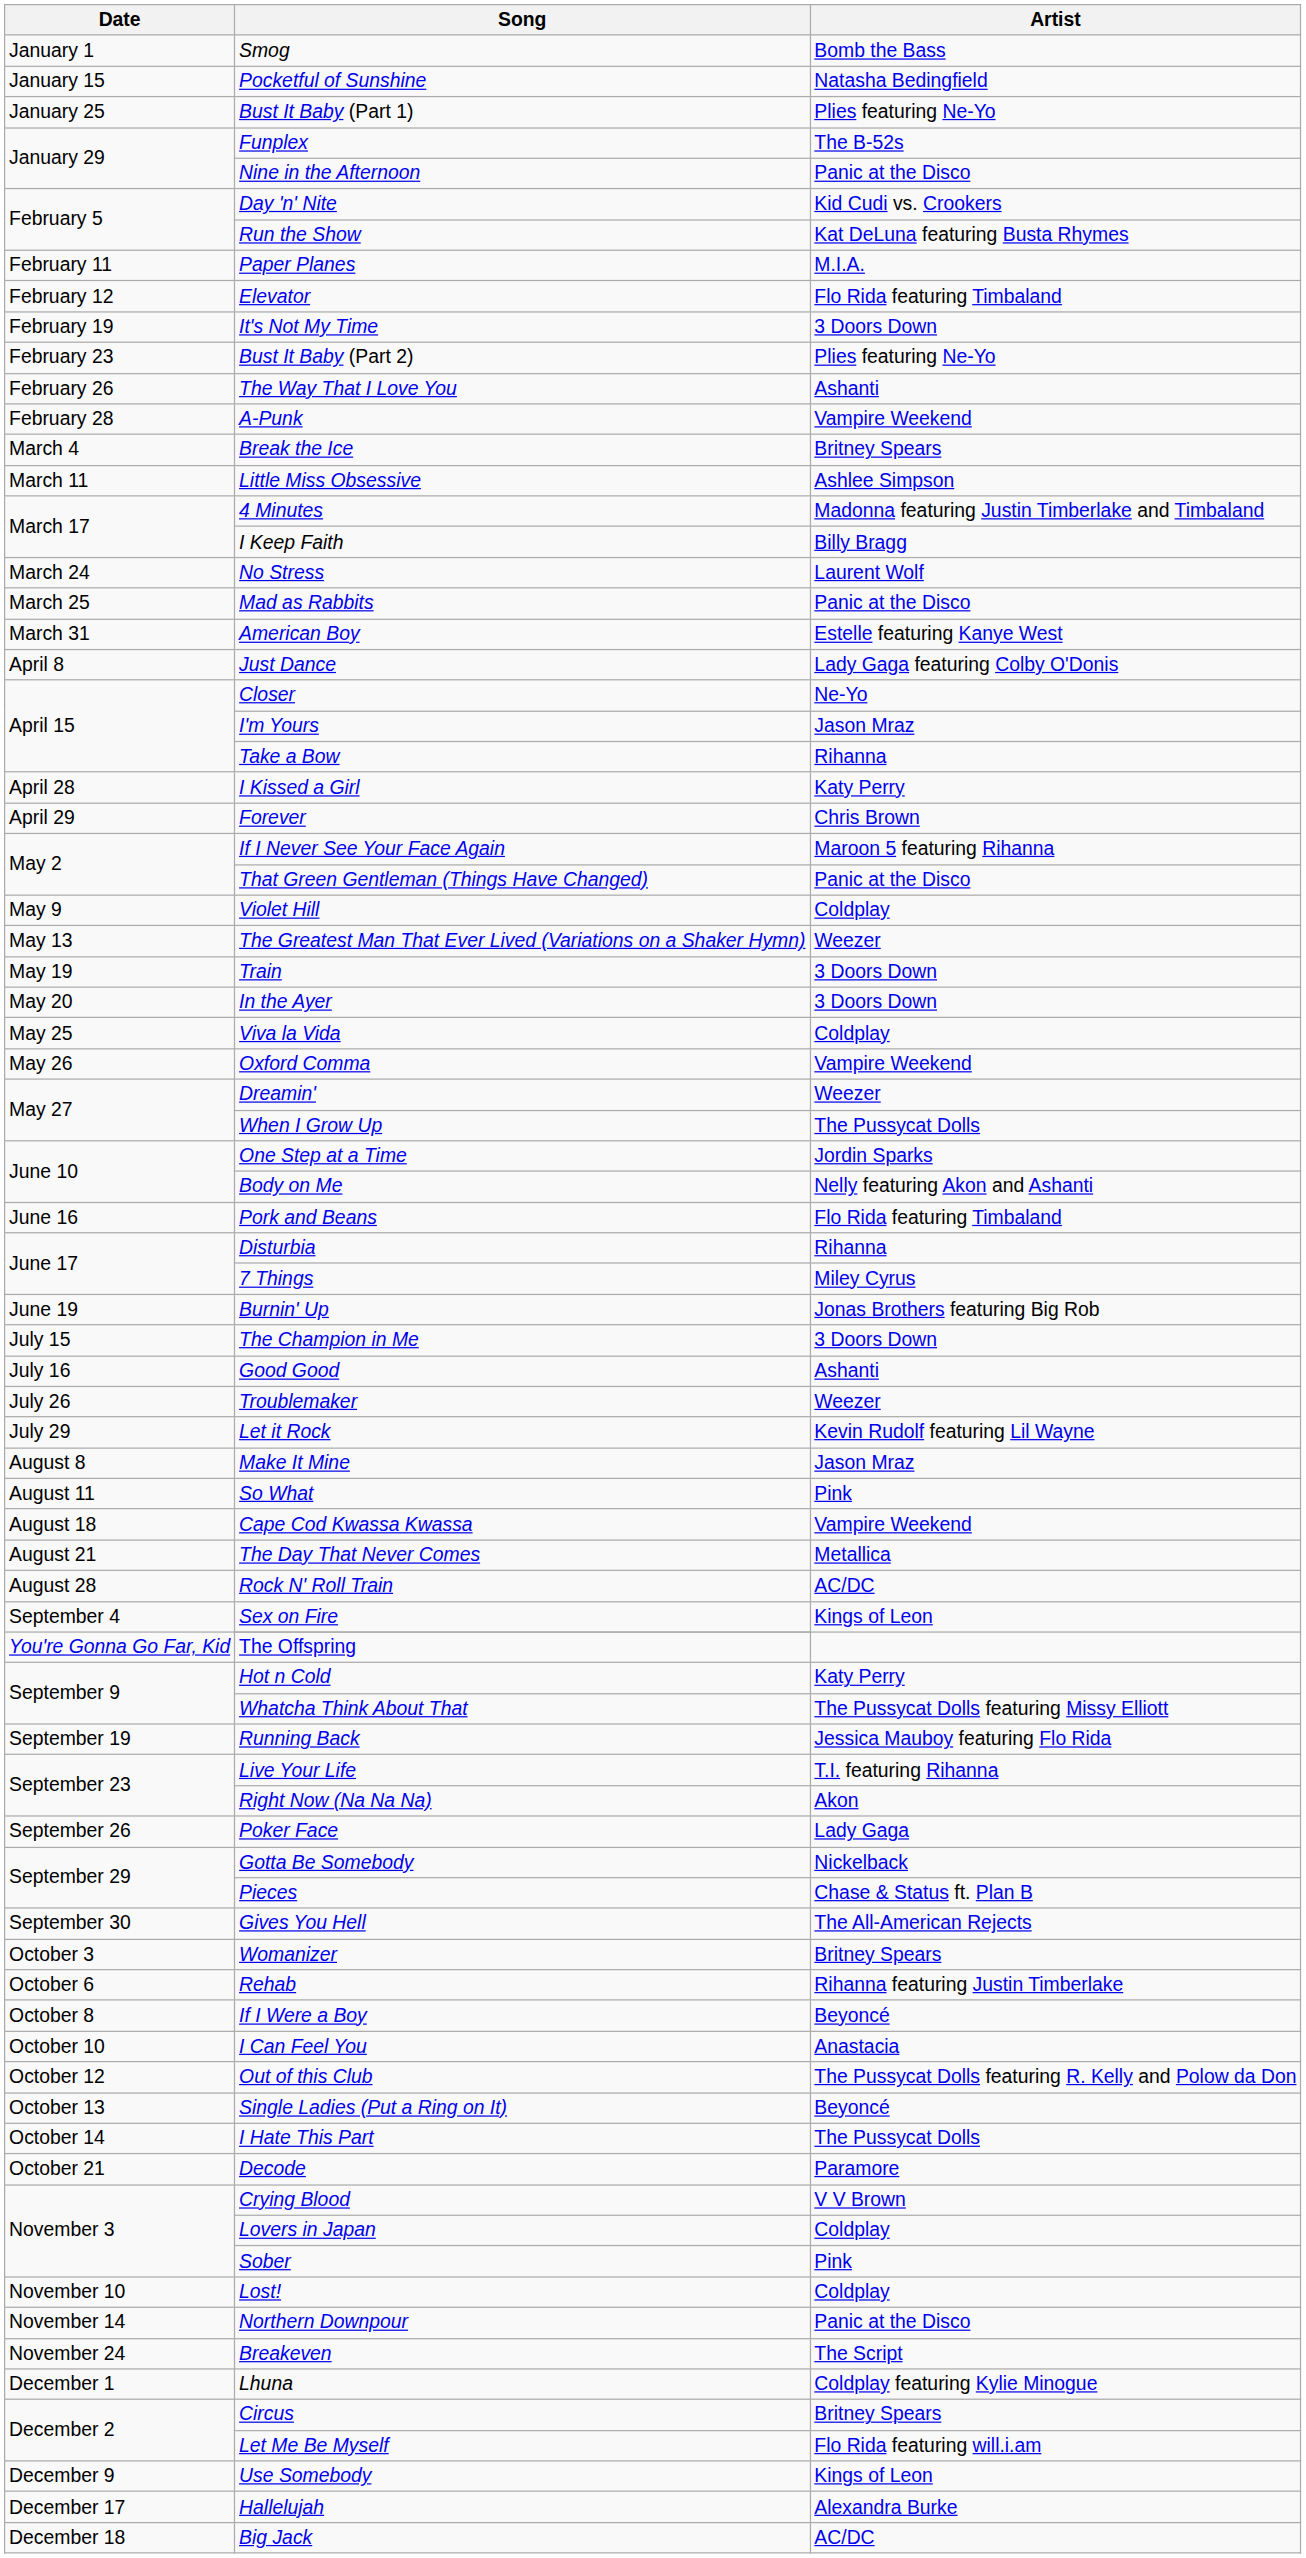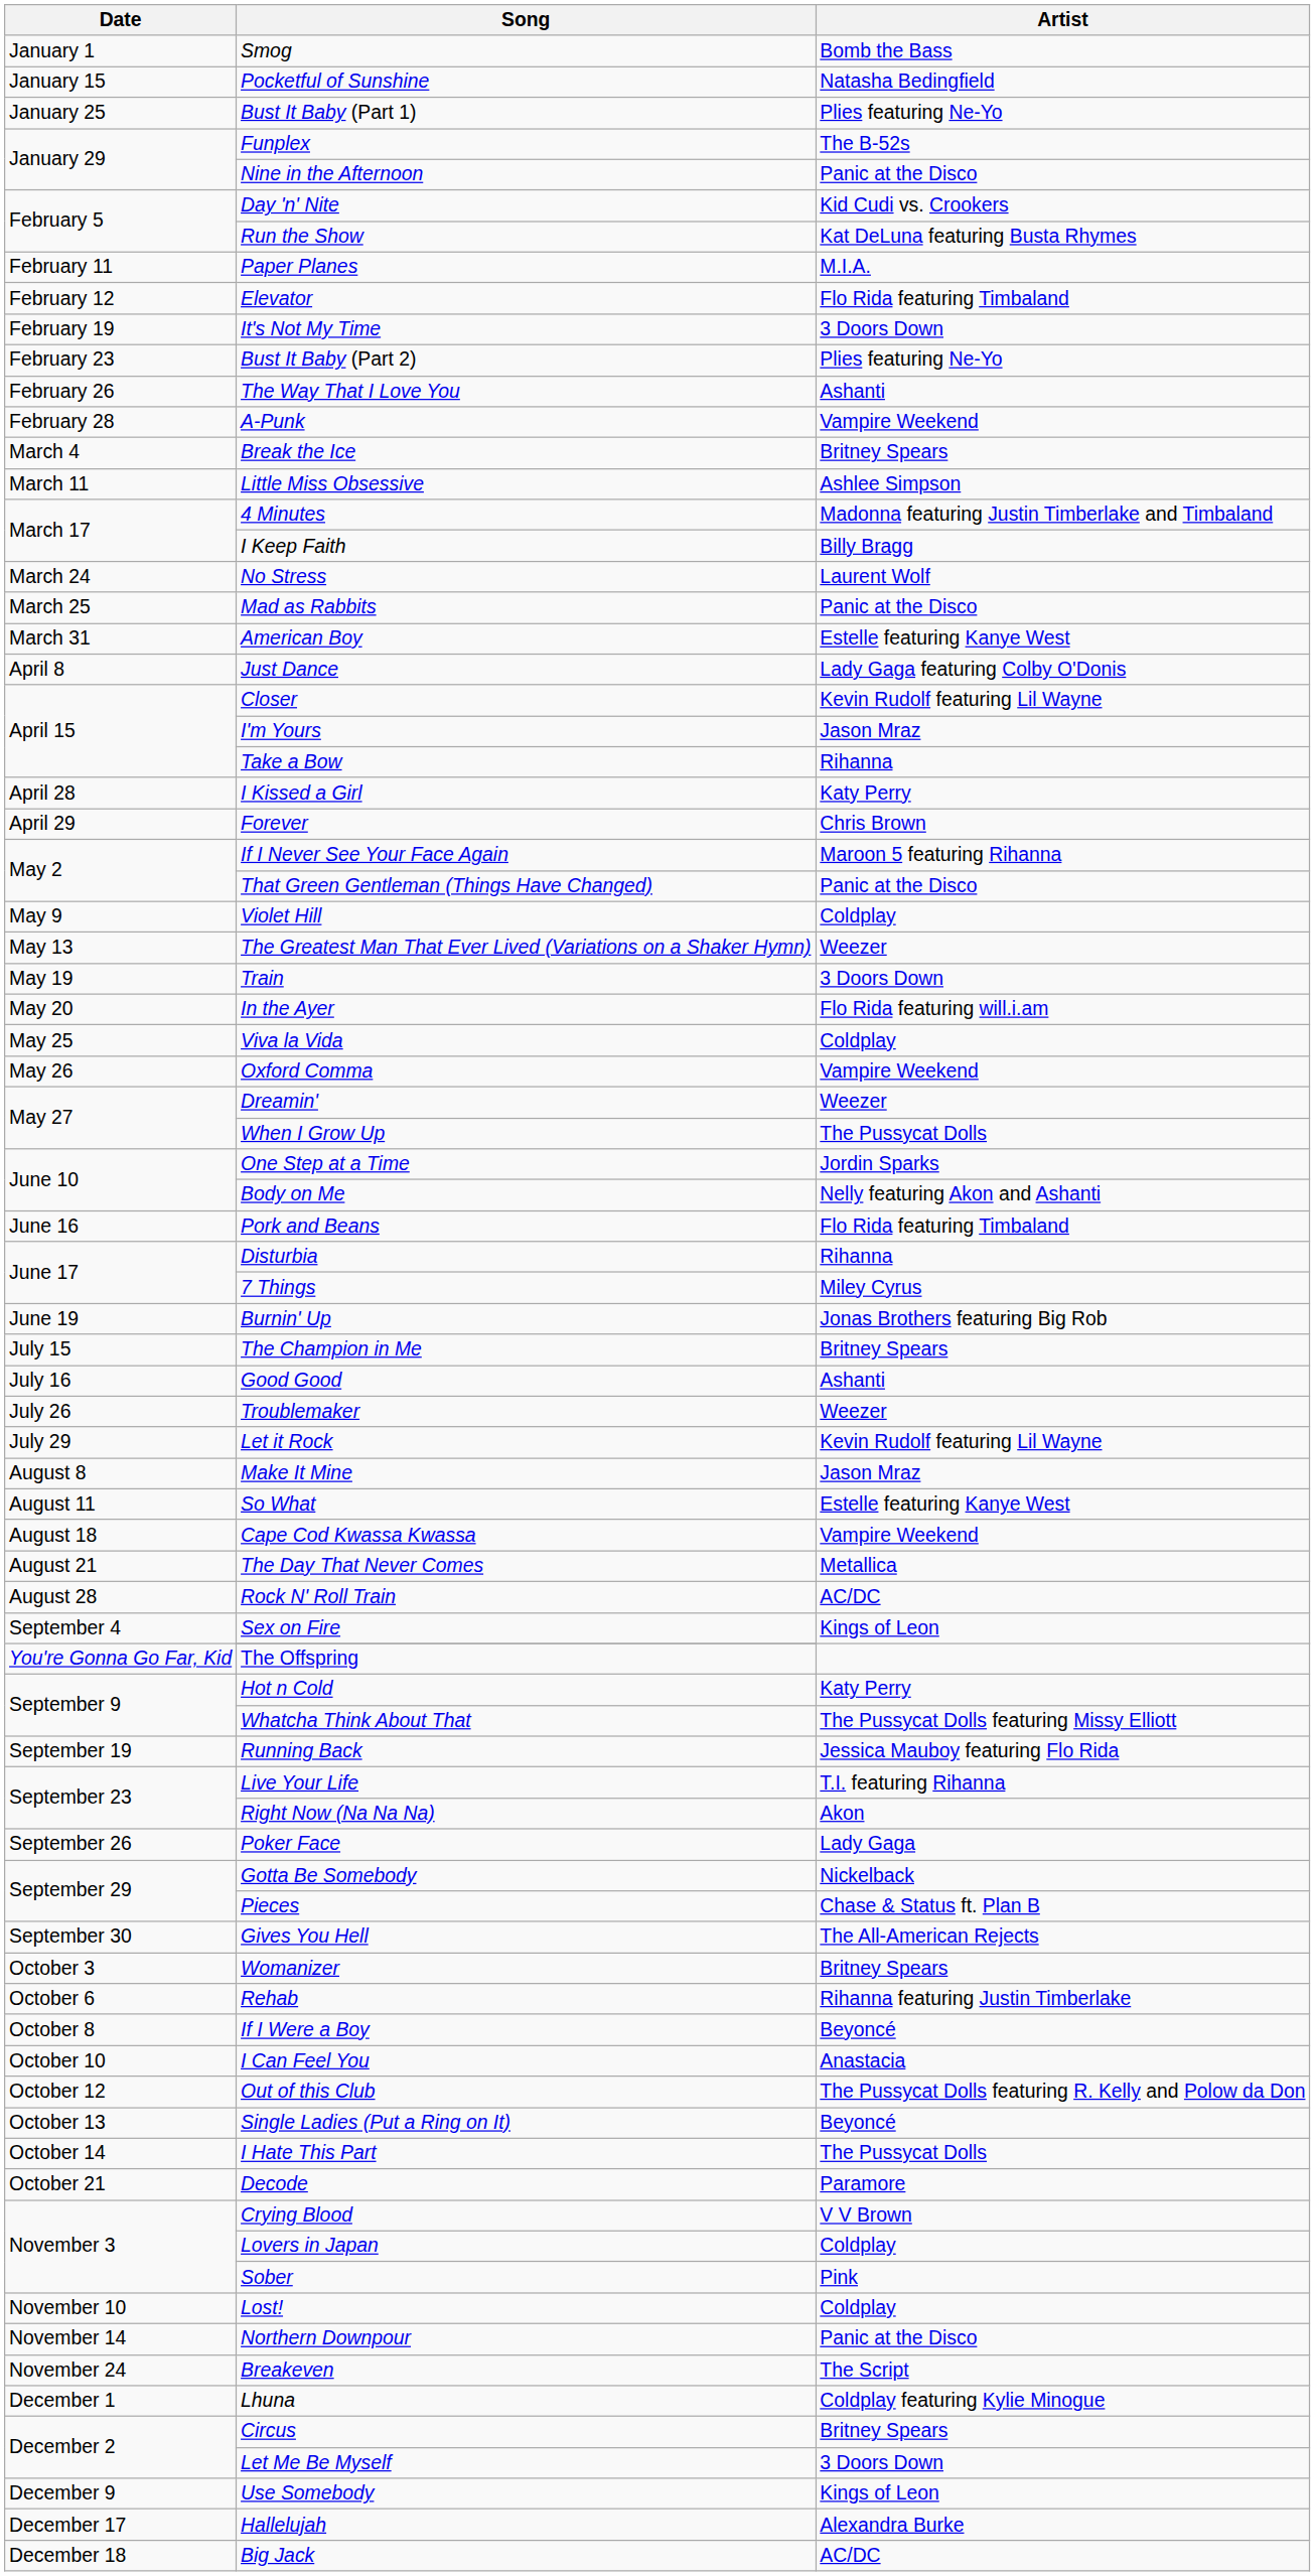Closer | Artist: Ne-Yo -> Kevin Rudolf featuring Lil Wayne
In the Ayer | Artist: 3 Doors Down -> Flo Rida featuring will.i.am
The Champion in Me | Artist: 3 Doors Down -> Britney Spears
So What | Artist: Pink -> Estelle featuring Kanye West
Let Me Be Myself | Artist: Flo Rida featuring will.i.am -> 3 Doors Down
